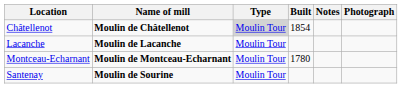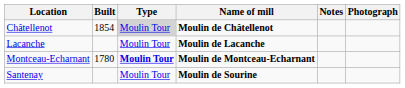columns swapped: Name of mill <-> Built
Montceau-Echarnant | Type: normal -> bold
